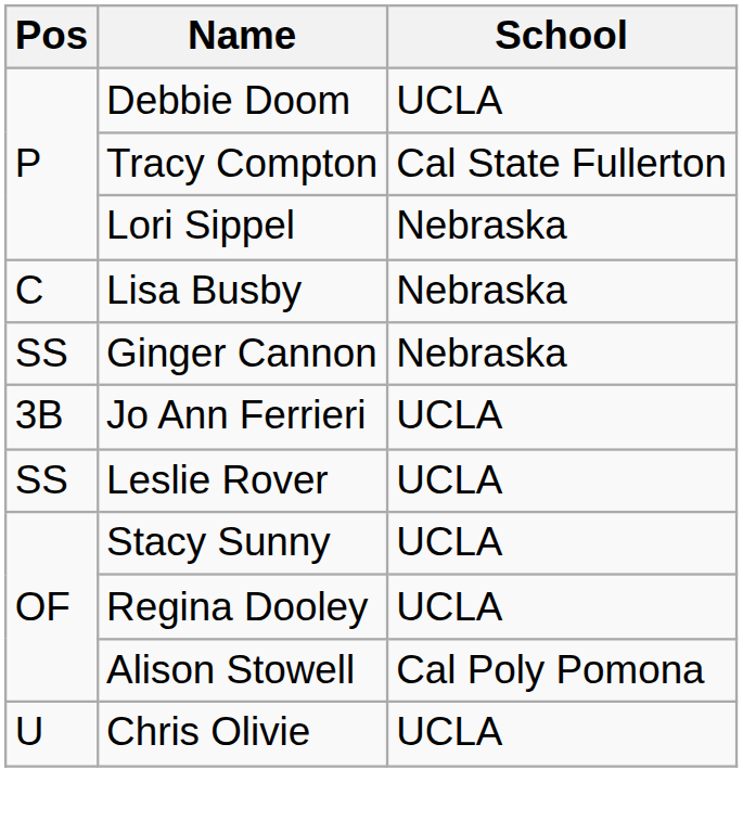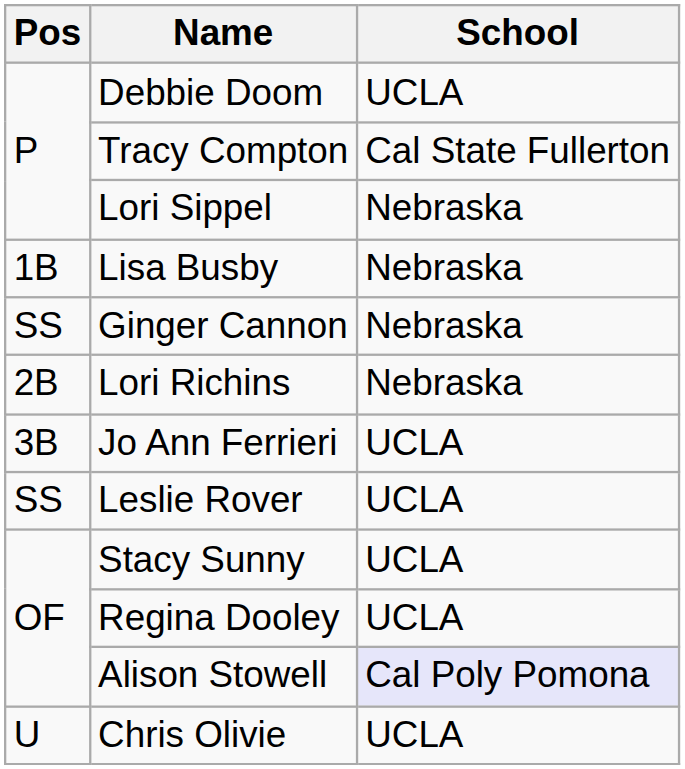Lisa Busby | Pos: C -> 1B
+ row: 2B | Lori Richins | Nebraska
Alison Stowell | School: no background -> lavender background
